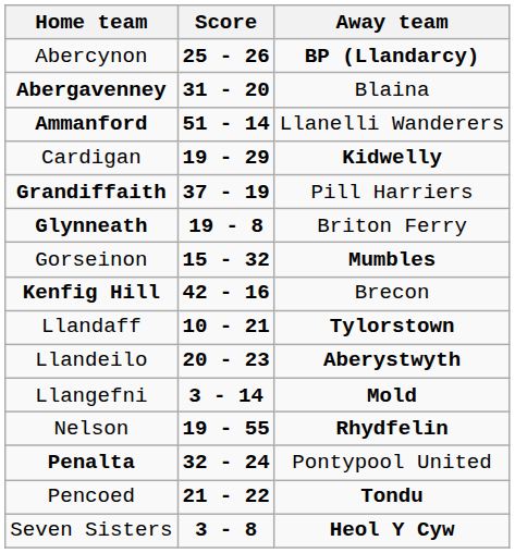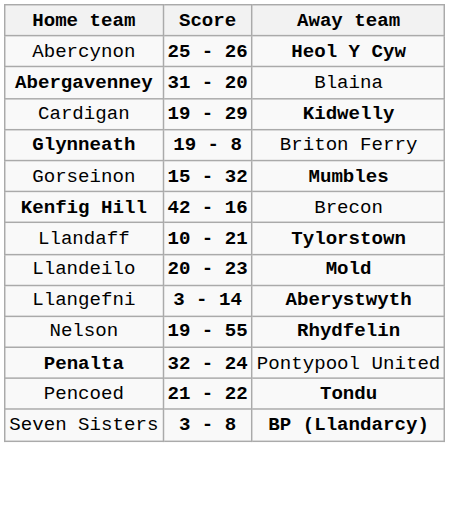Abercynon | Away team: BP (Llandarcy) -> Heol Y Cyw
- row: Ammanford | 51 - 14 | Llanelli Wanderers
- row: Grandiffaith | 37 - 19 | Pill Harriers
Llandeilo | Away team: Aberystwyth -> Mold
Llangefni | Away team: Mold -> Aberystwyth
Seven Sisters | Away team: Heol Y Cyw -> BP (Llandarcy)
